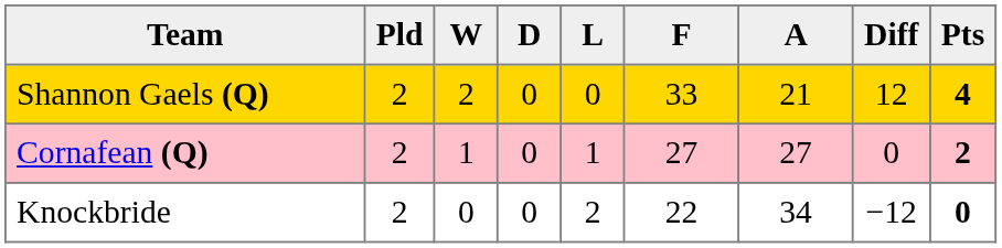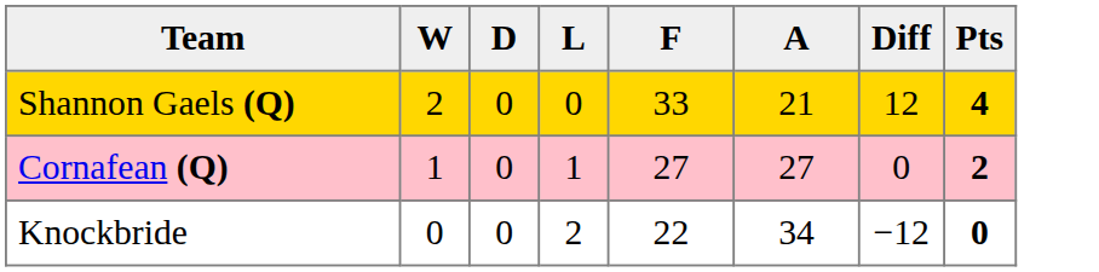- column: Pld | 2 | 2 | 2
